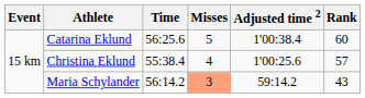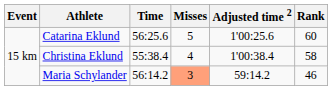Catarina Eklund | Adjusted time 2: 1'00:38.4 -> 1'00:25.6
Christina Eklund | Adjusted time 2: 1'00:25.6 -> 1'00:38.4
Christina Eklund | Rank: 57 -> 58
Maria Schylander | Rank: 43 -> 46
